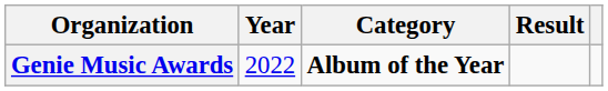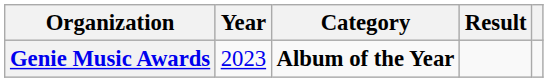Genie Music Awards | Year: 2022 -> 2023
